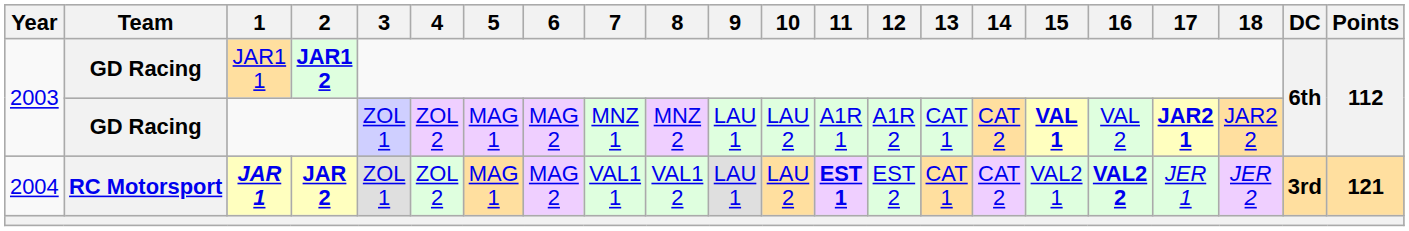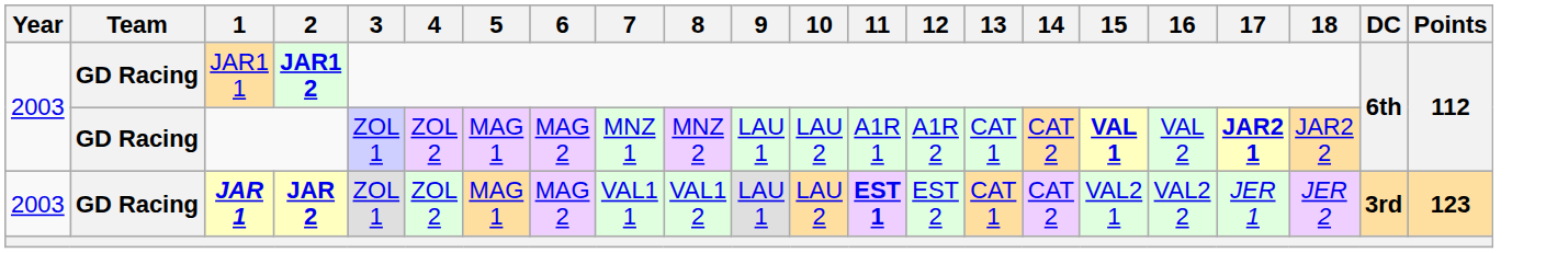JAR 1 | Year: 2004 -> 2003
JAR 1 | Team: RC Motorsport -> GD Racing
JAR 1 | 16: bold -> normal
JAR 1 | Points: 121 -> 123
